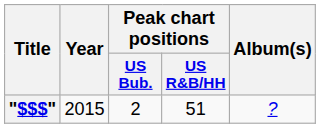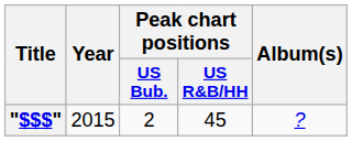"$$$" | Peak chart positions / US R&B/HH: 51 -> 45
